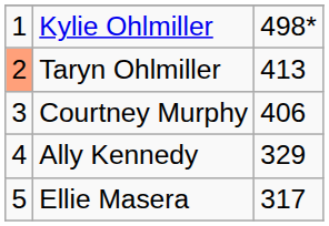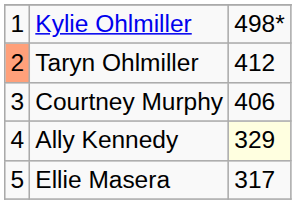Taryn Ohlmiller | column 3: 413 -> 412
Ally Kennedy | column 3: no background -> lightyellow background
